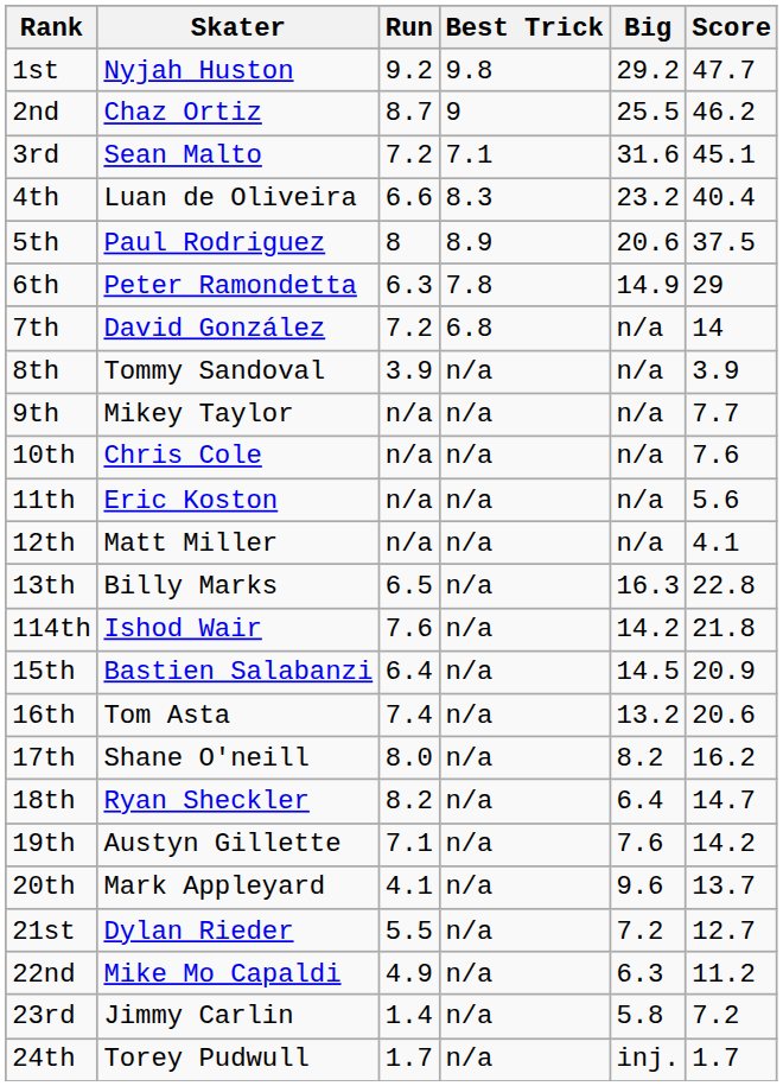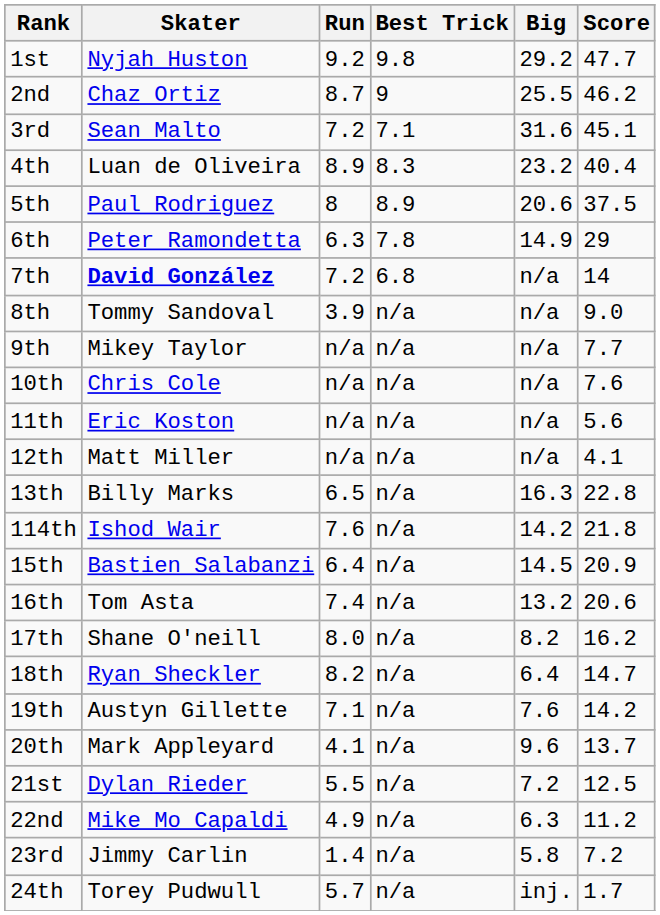4th | Run: 6.6 -> 8.9
7th | Skater: normal -> bold
8th | Score: 3.9 -> 9.0
21st | Score: 12.7 -> 12.5
24th | Run: 1.7 -> 5.7
